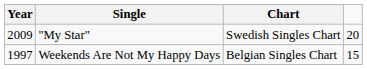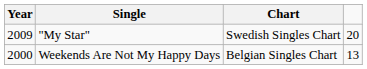Weekends Are Not My Happy Days | Year: 1997 -> 2000
Weekends Are Not My Happy Days | column 4: 15 -> 13
